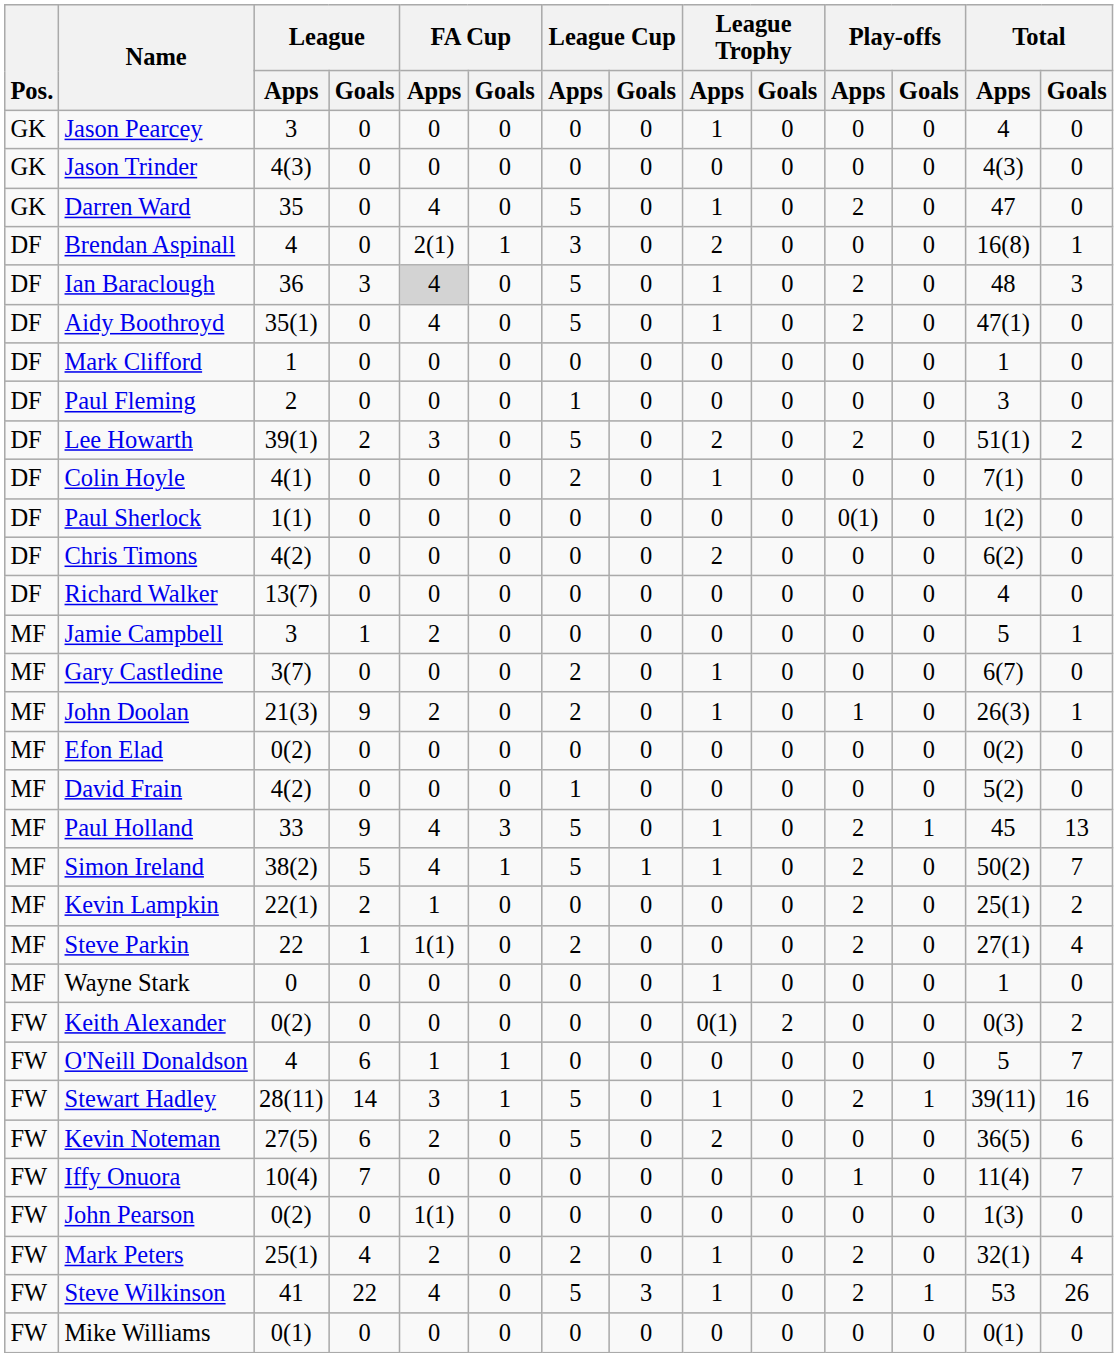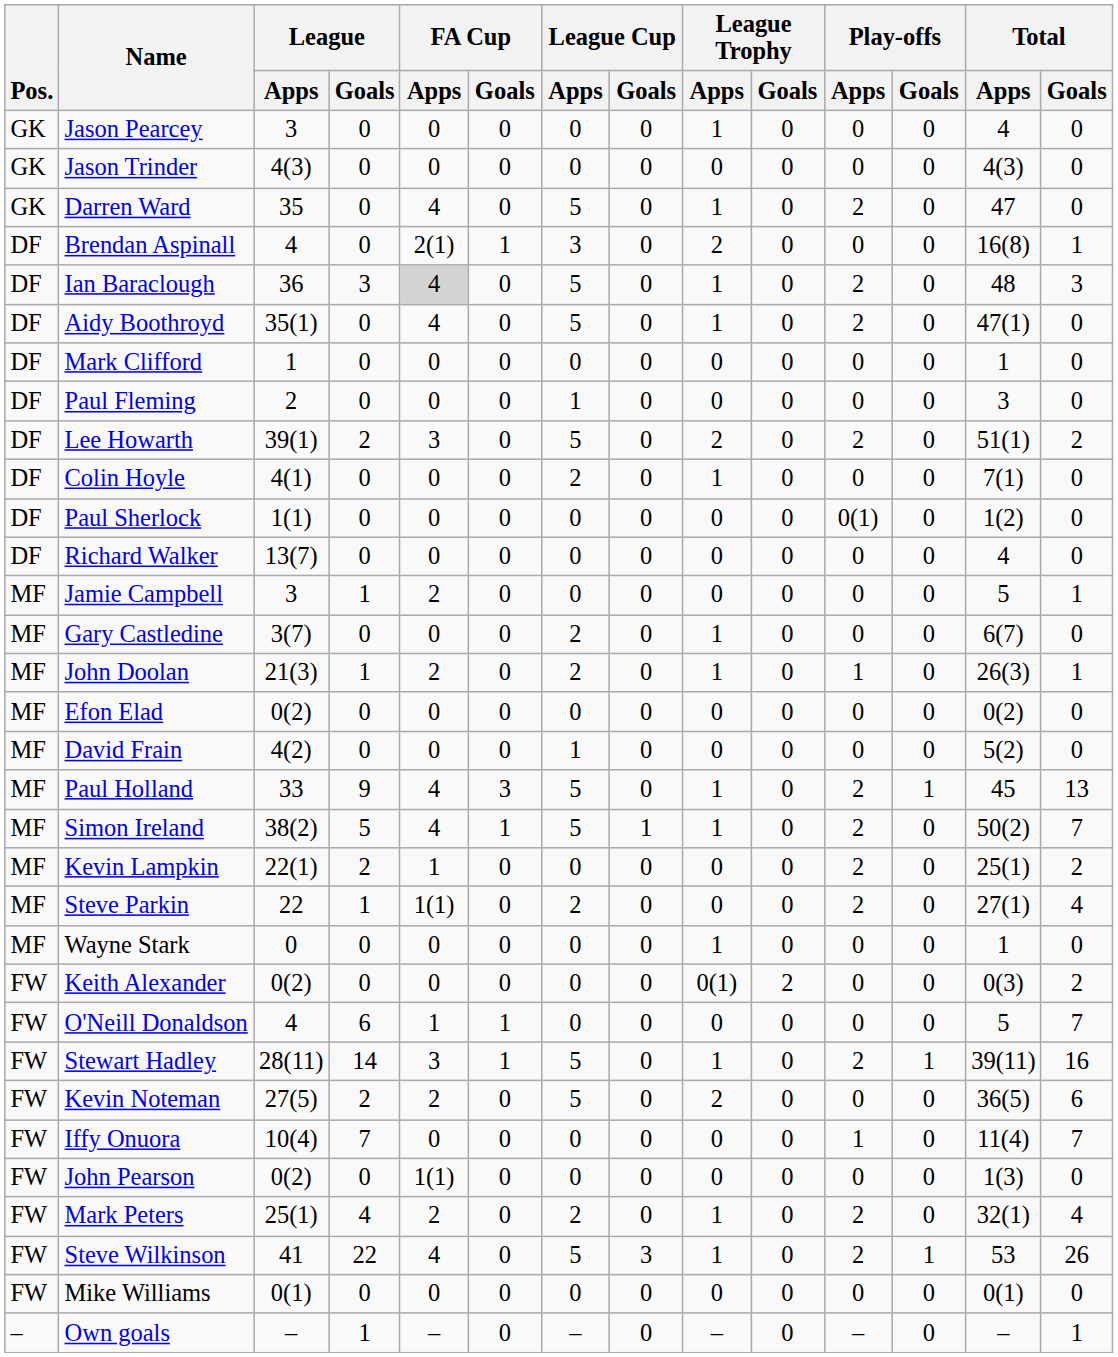- row: DF | Chris Timons | 4(2) | 0 | 0 | 0 | 0 | 0 | 2 | 0 | 0 | 0 | 6(2) | 0
John Doolan | League / Goals: 9 -> 1
Kevin Noteman | League / Goals: 6 -> 2
+ row: – | Own goals | – | 1 | – | 0 | – | 0 | – | 0 | – | 0 | – | 1
